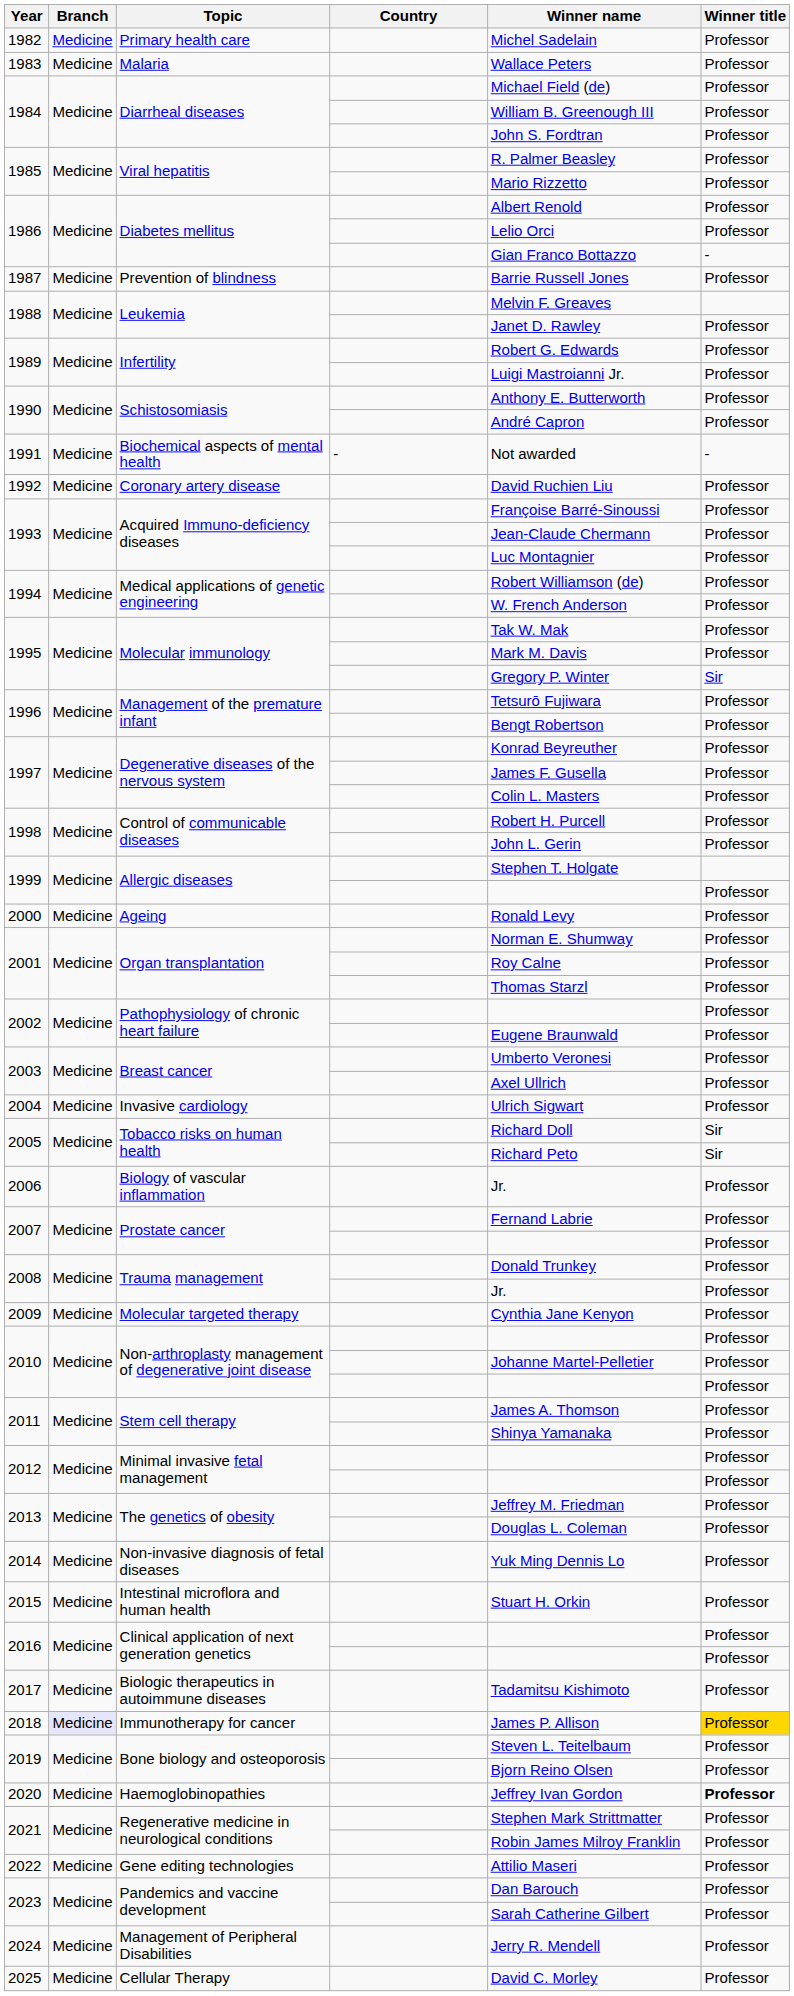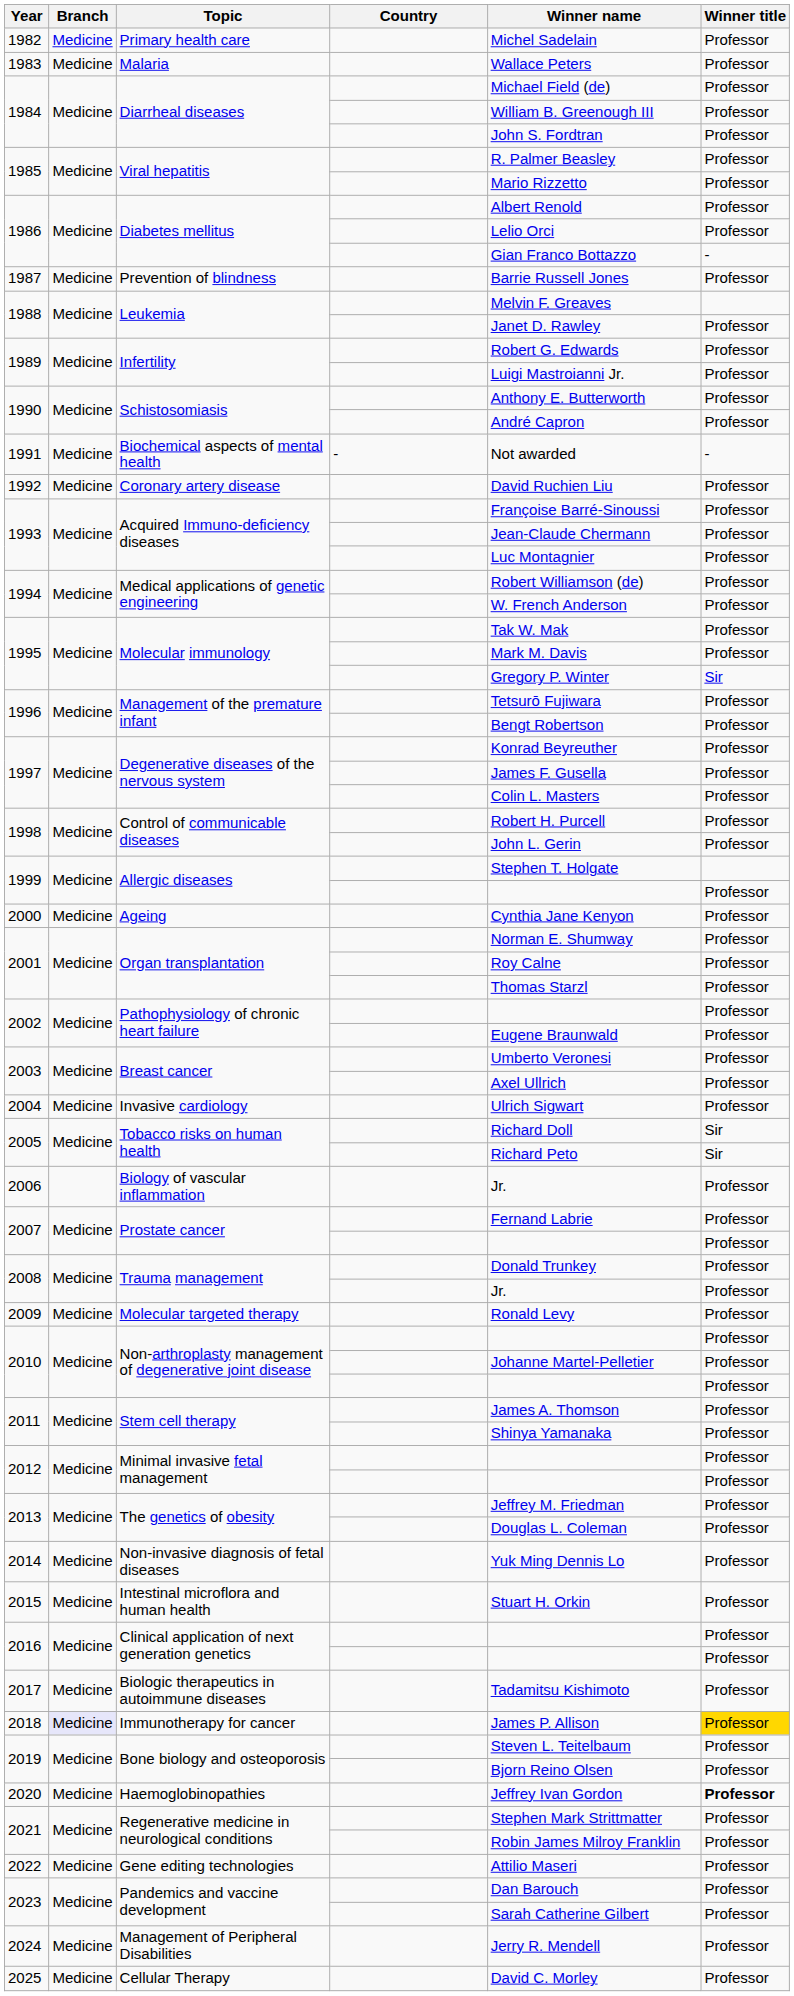2000 | Winner name: Ronald Levy -> Cynthia Jane Kenyon
2009 | Winner name: Cynthia Jane Kenyon -> Ronald Levy
